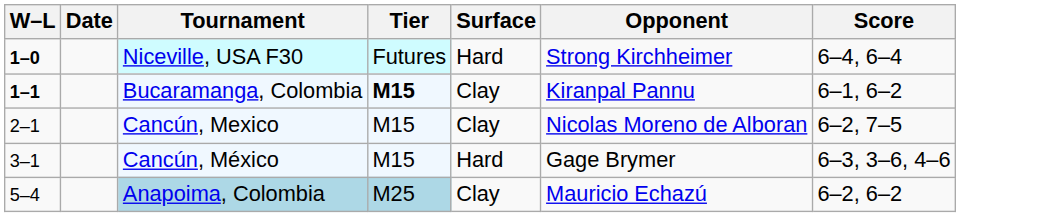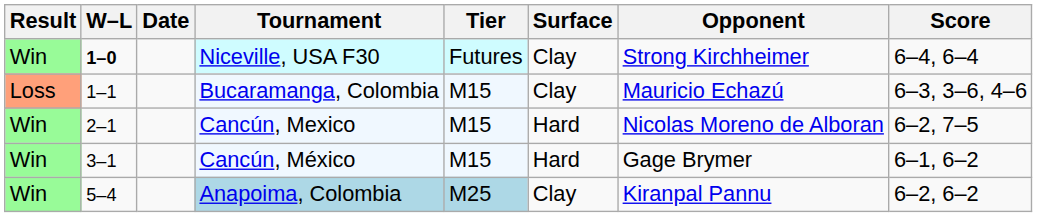+ column: Result | Win | Loss | Win | Win | Win
Niceville, USA F30 | Surface: Hard -> Clay
Bucaramanga, Colombia | W–L: bold -> normal
Bucaramanga, Colombia | Tier: bold -> normal
Bucaramanga, Colombia | Opponent: Kiranpal Pannu -> Mauricio Echazú
Bucaramanga, Colombia | Score: 6–1, 6–2 -> 6–3, 3–6, 4–6
Cancún, Mexico | Surface: Clay -> Hard
Cancún, México | Score: 6–3, 3–6, 4–6 -> 6–1, 6–2
Anapoima, Colombia | Opponent: Mauricio Echazú -> Kiranpal Pannu
